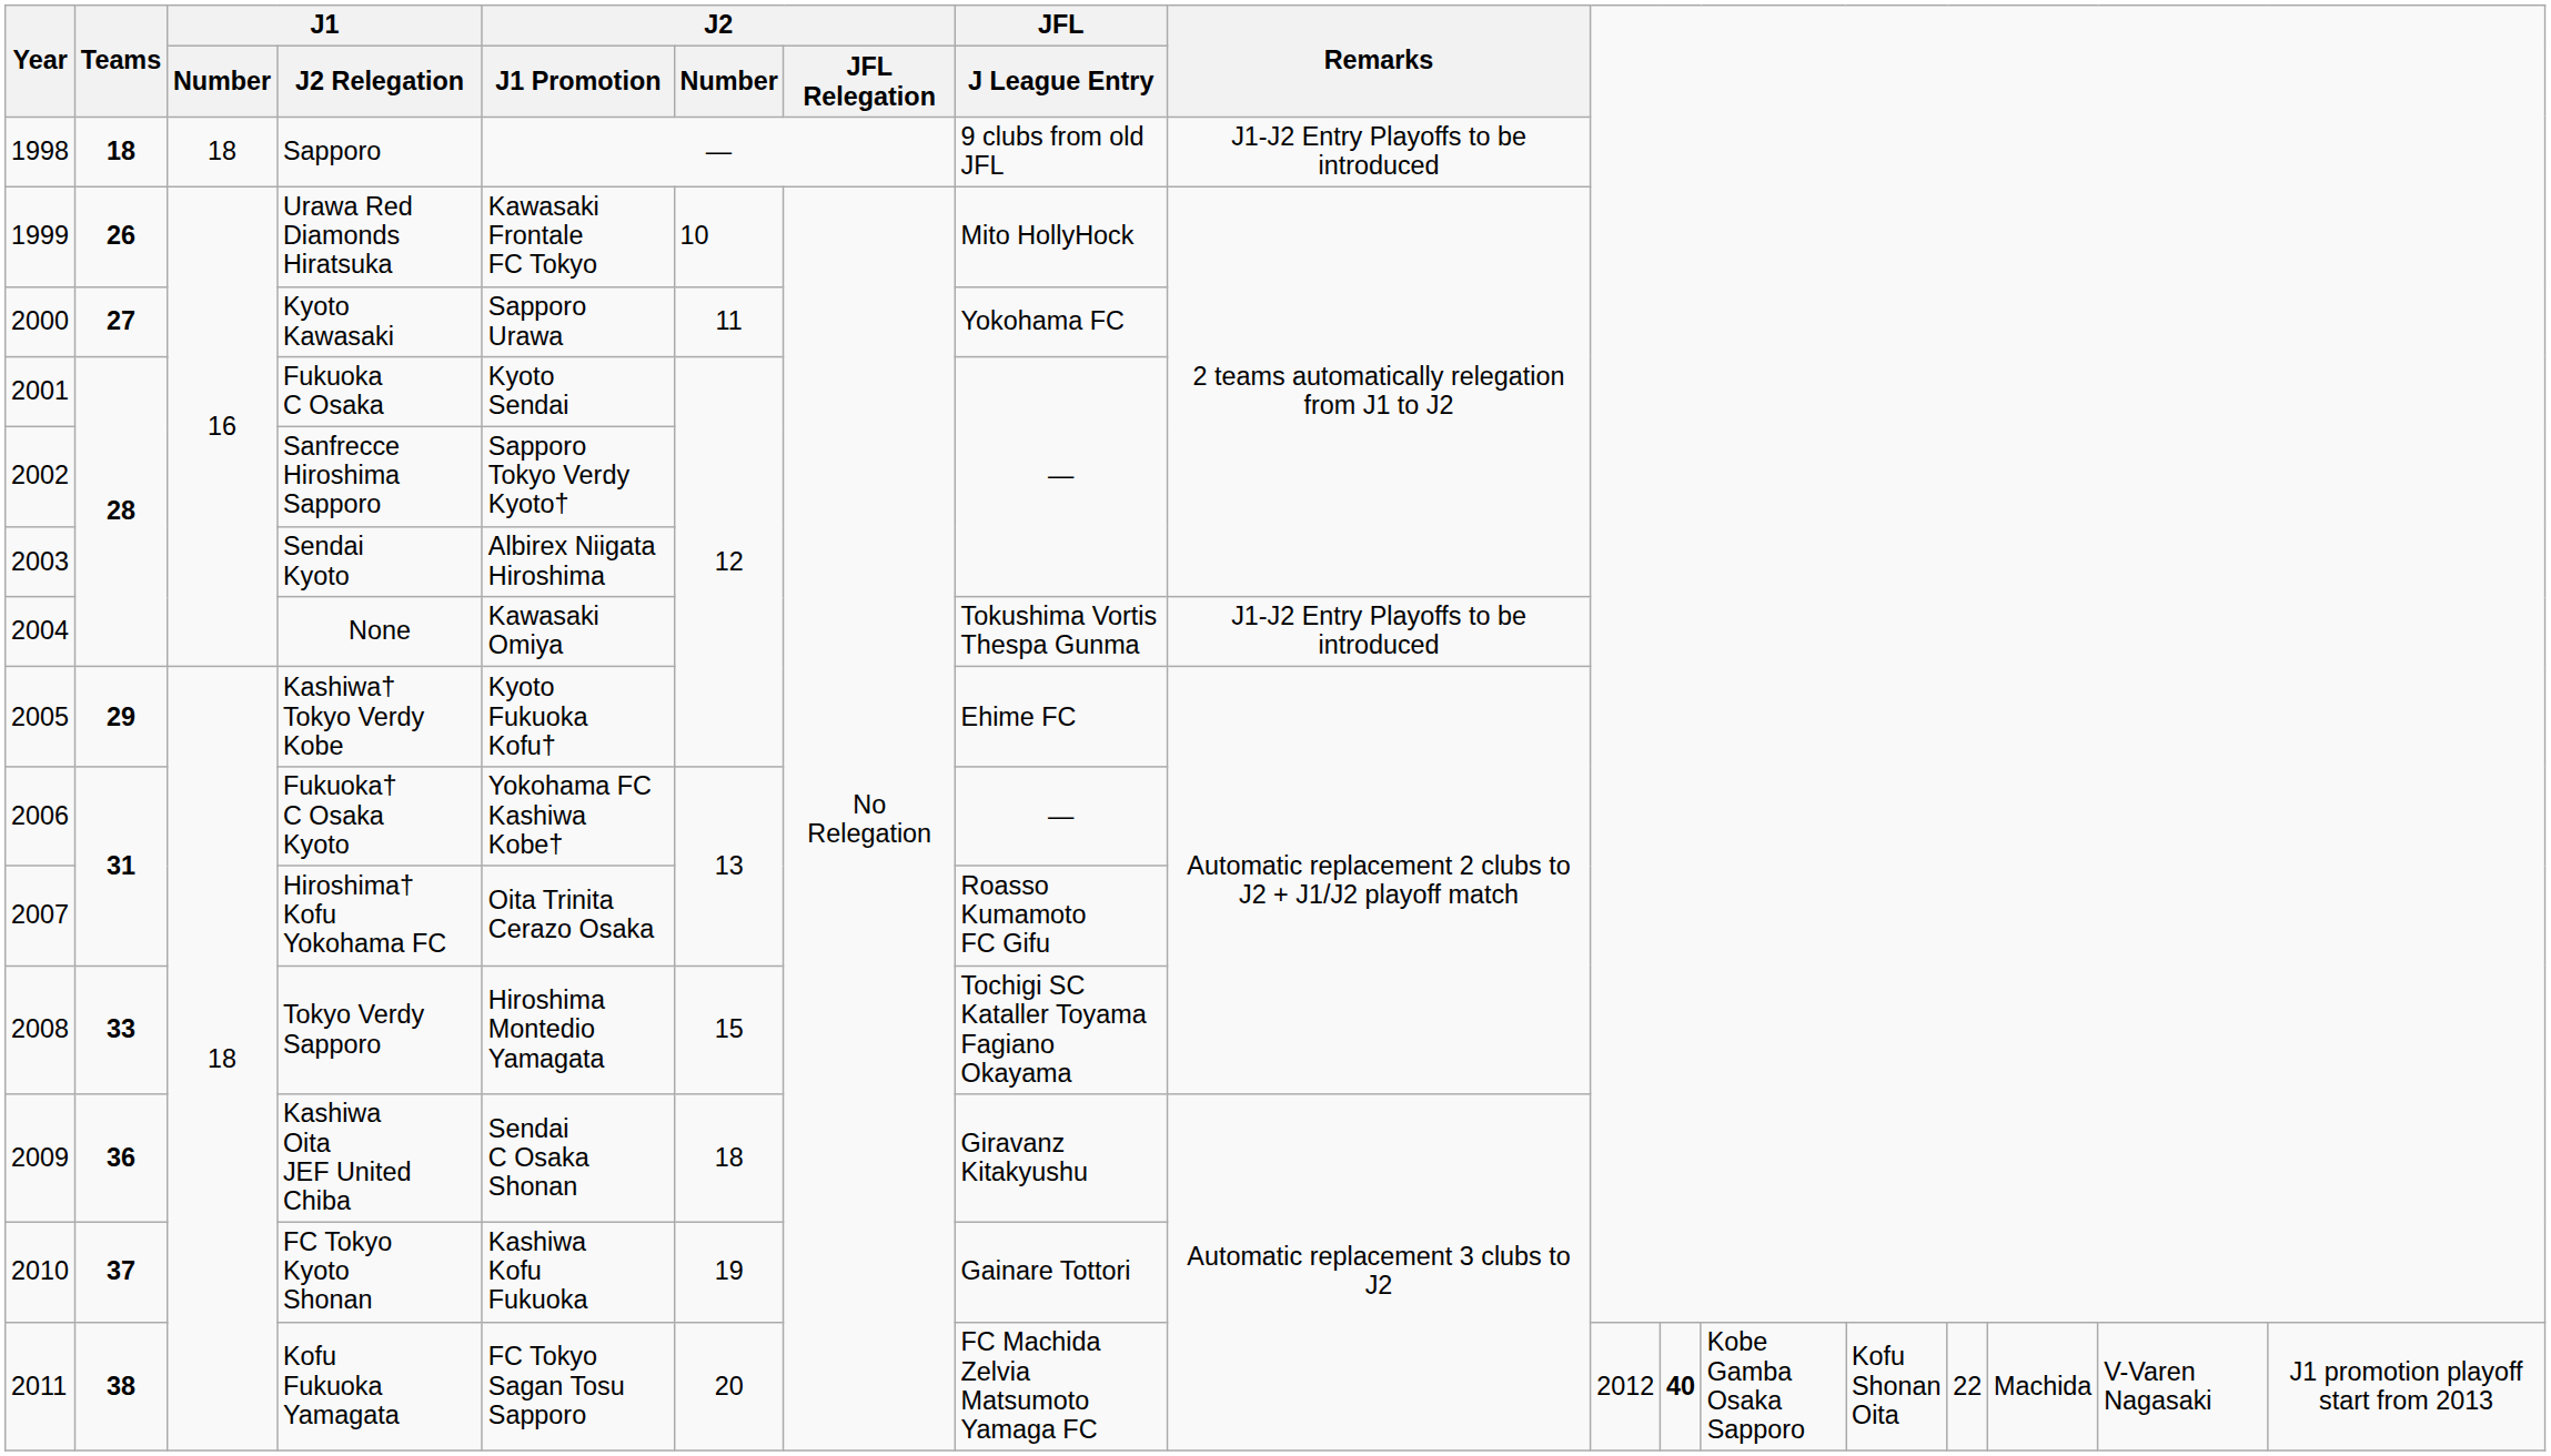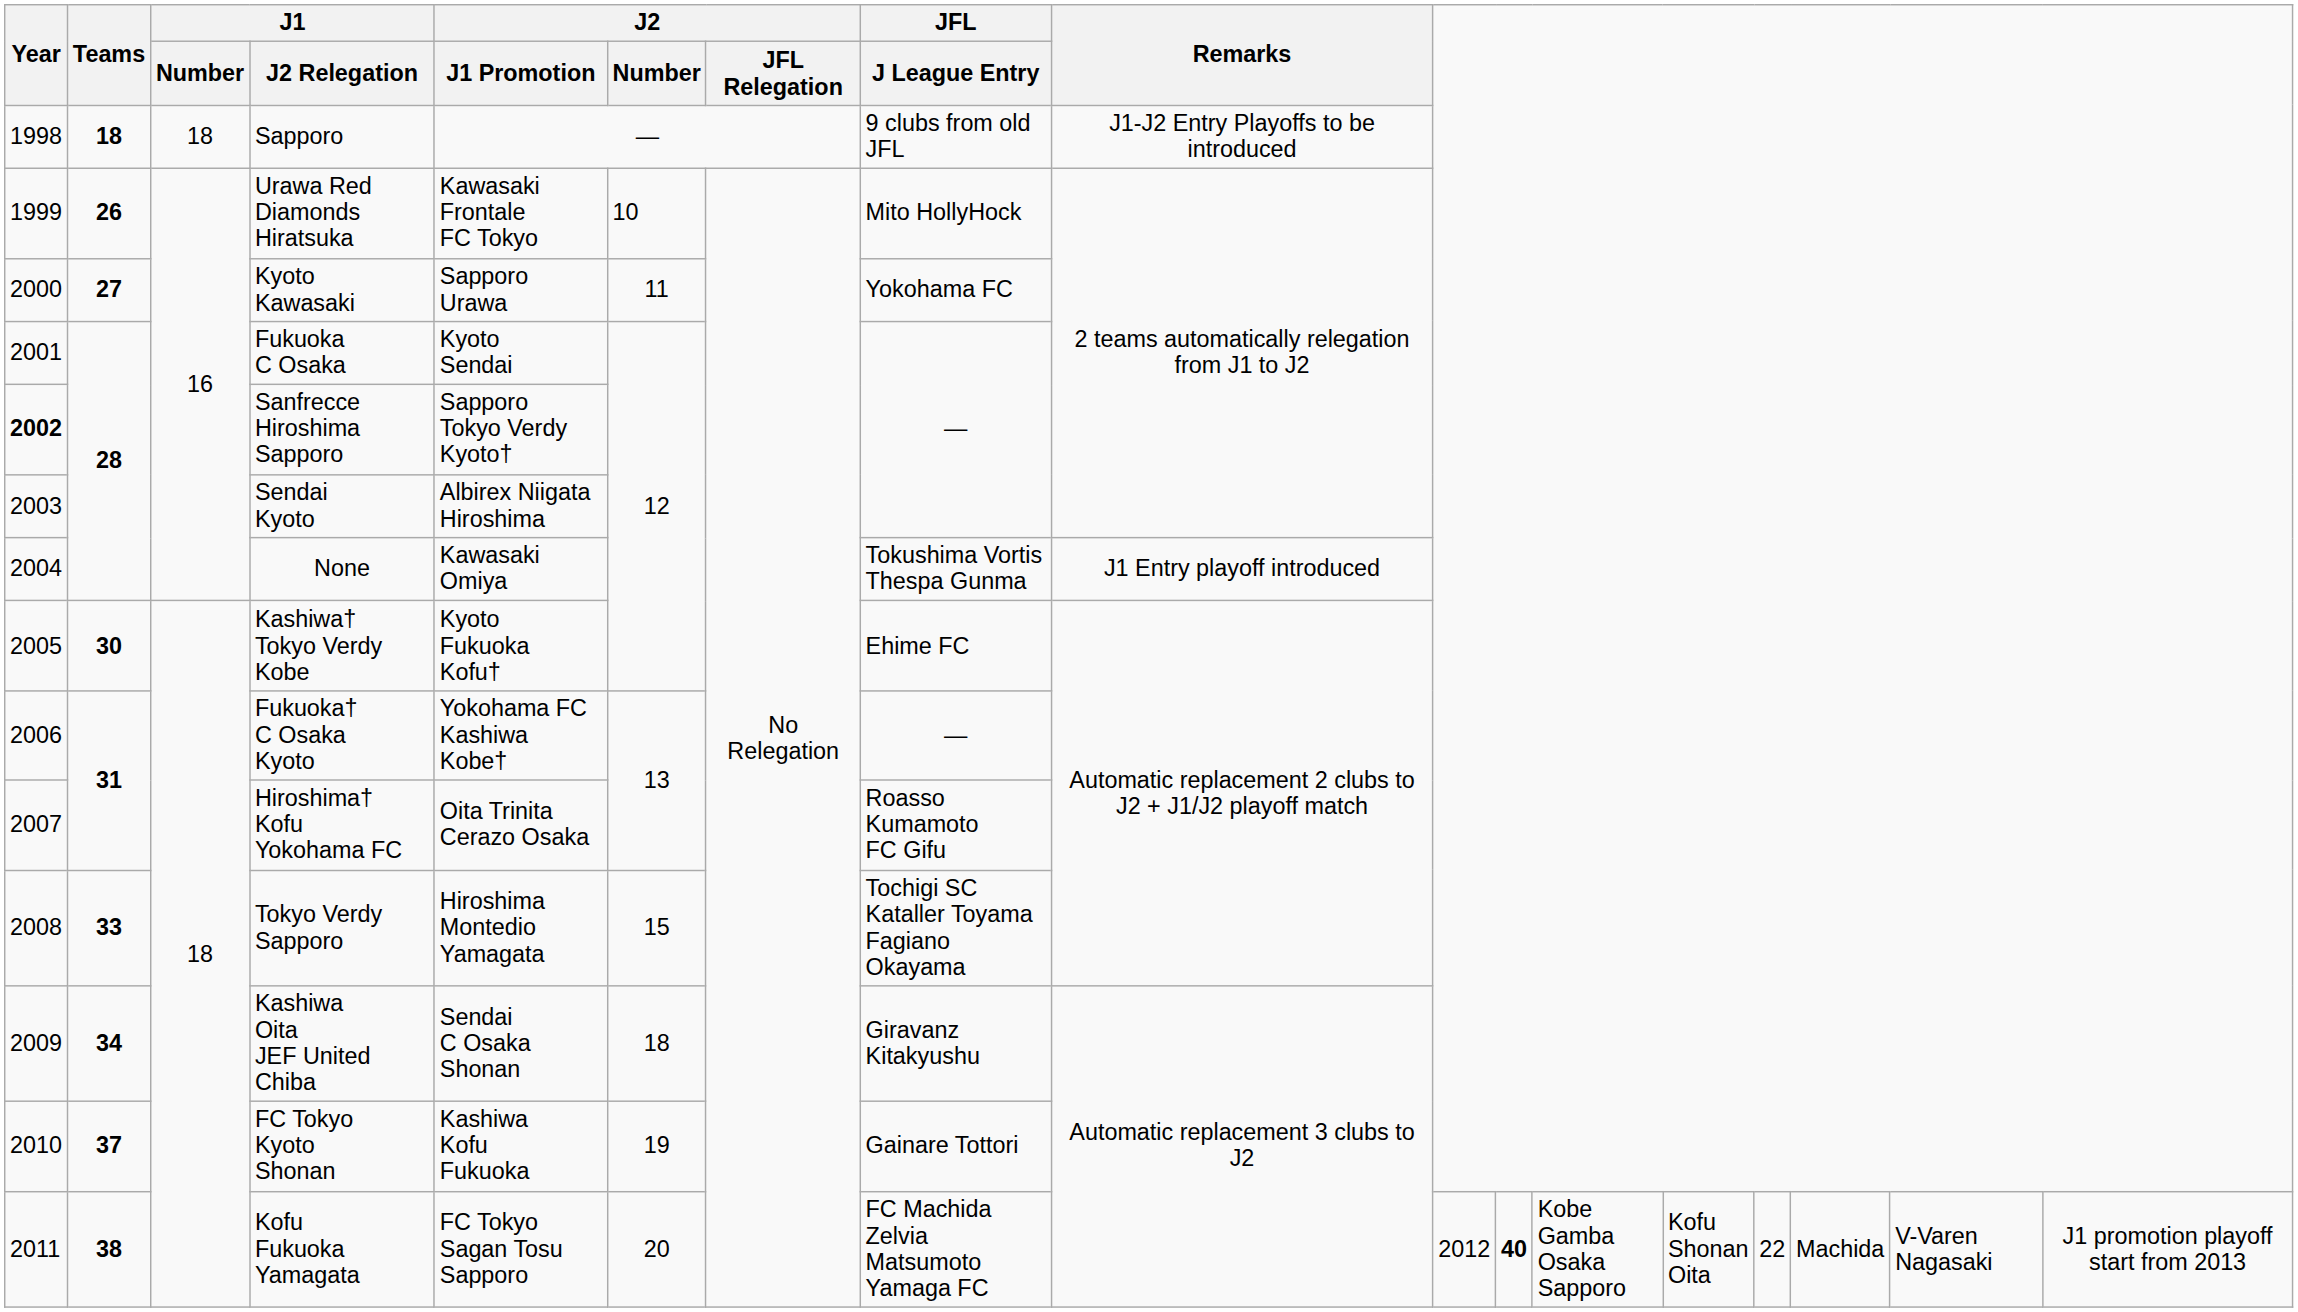Sanfrecce Hiroshima Sapporo | Year: normal -> bold
None | Remarks: J1-J2 Entry Playoffs to be introduced -> J1 Entry playoff introduced
Kashiwa† Tokyo Verdy Kobe | Teams: 29 -> 30
Kashiwa Oita JEF United Chiba | Teams: 36 -> 34
